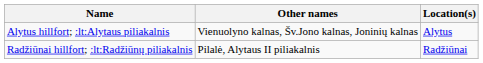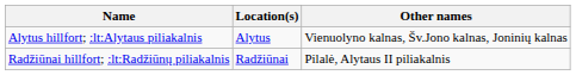columns swapped: Other names <-> Location(s)
